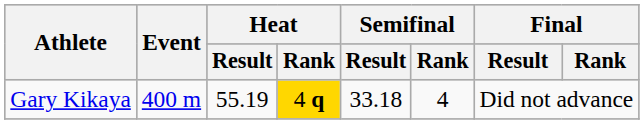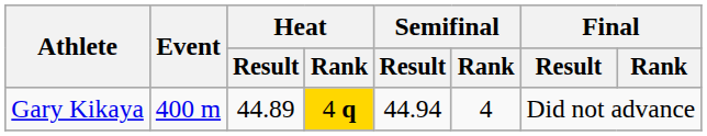Gary Kikaya | Heat / Result: 55.19 -> 44.89
Gary Kikaya | Semifinal / Result: 33.18 -> 44.94
